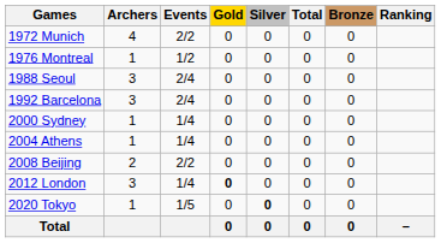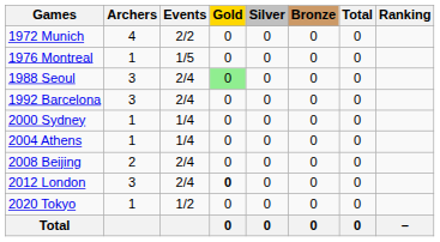columns swapped: Bronze <-> Total
1976 Montreal | Events: 1/2 -> 1/5
1988 Seoul | Gold: no background -> lightgreen background
2008 Beijing | Events: 2/2 -> 2/4
2012 London | Events: 1/4 -> 2/4
2020 Tokyo | Events: 1/5 -> 1/2
2020 Tokyo | Silver: bold -> normal
